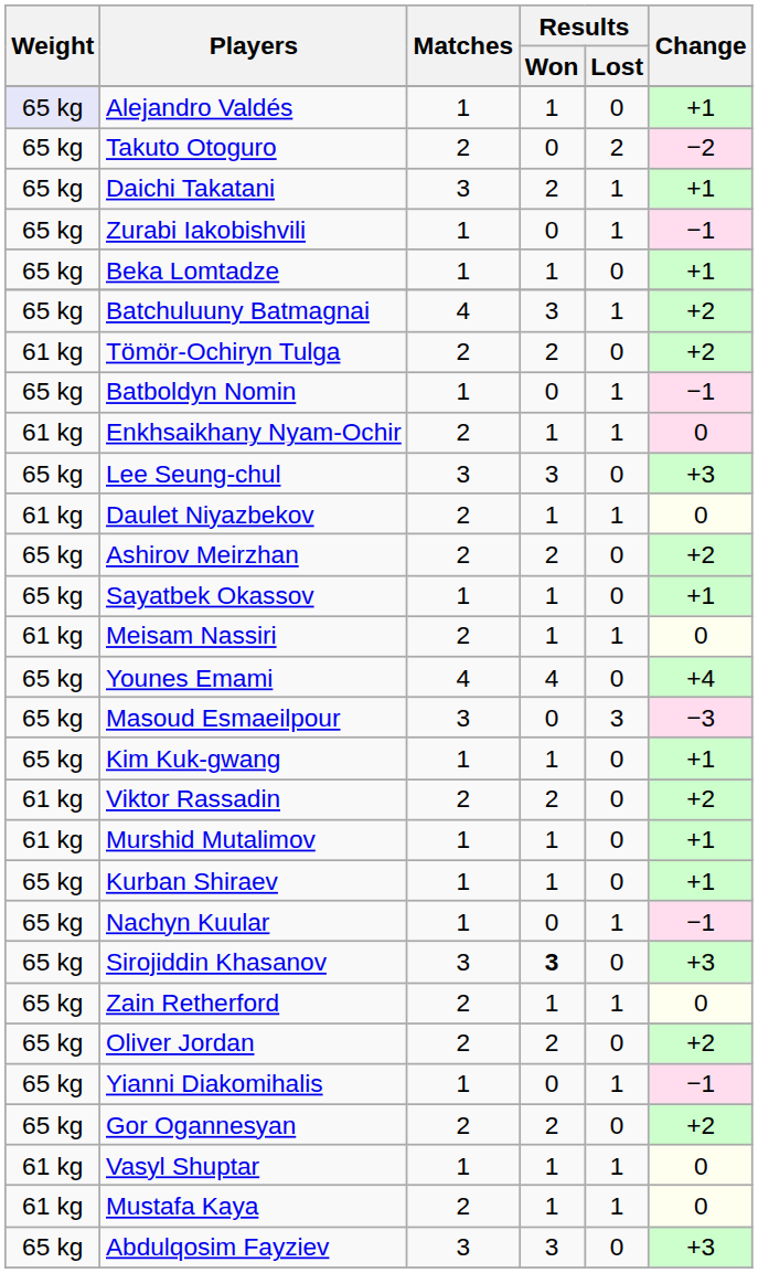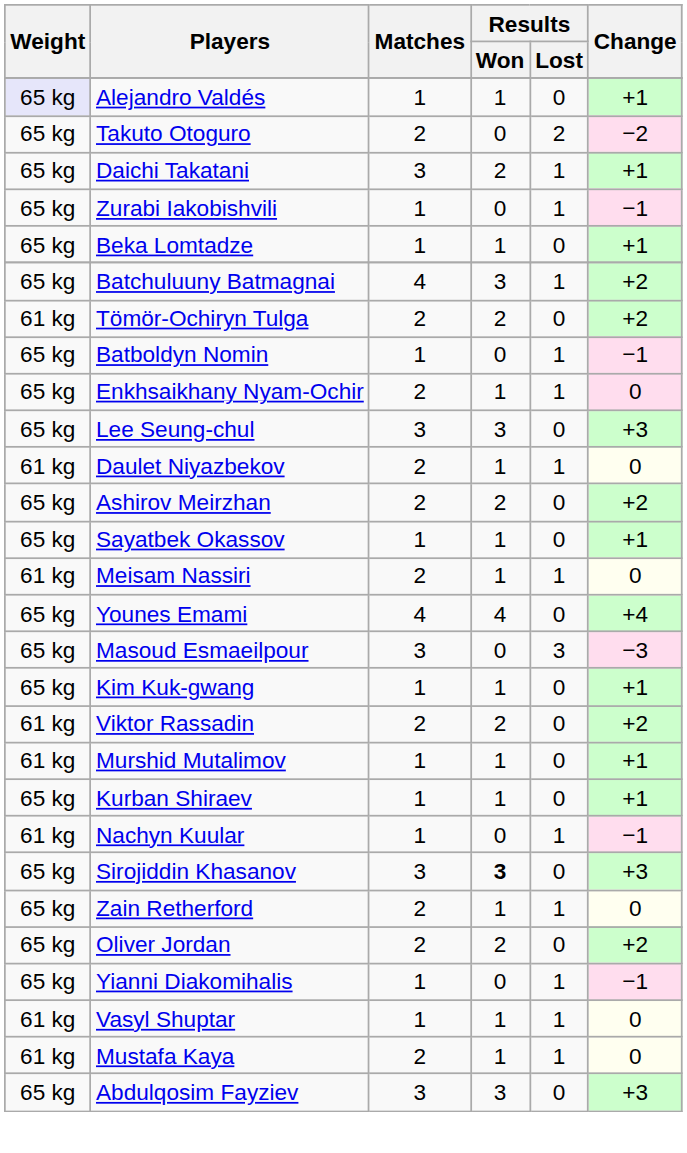Enkhsaikhany Nyam-Ochir | Weight: 61 kg -> 65 kg
Nachyn Kuular | Weight: 65 kg -> 61 kg
- row: 65 kg | Gor Ogannesyan | 2 | 2 | 0 | +2
